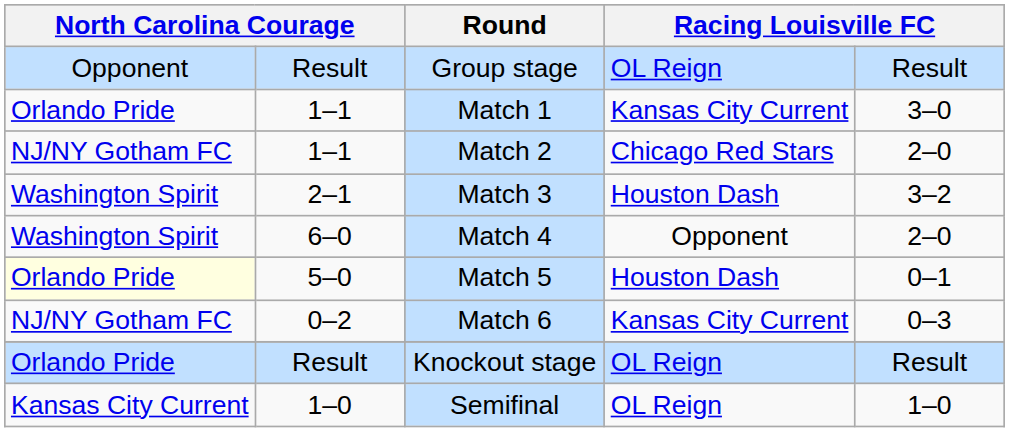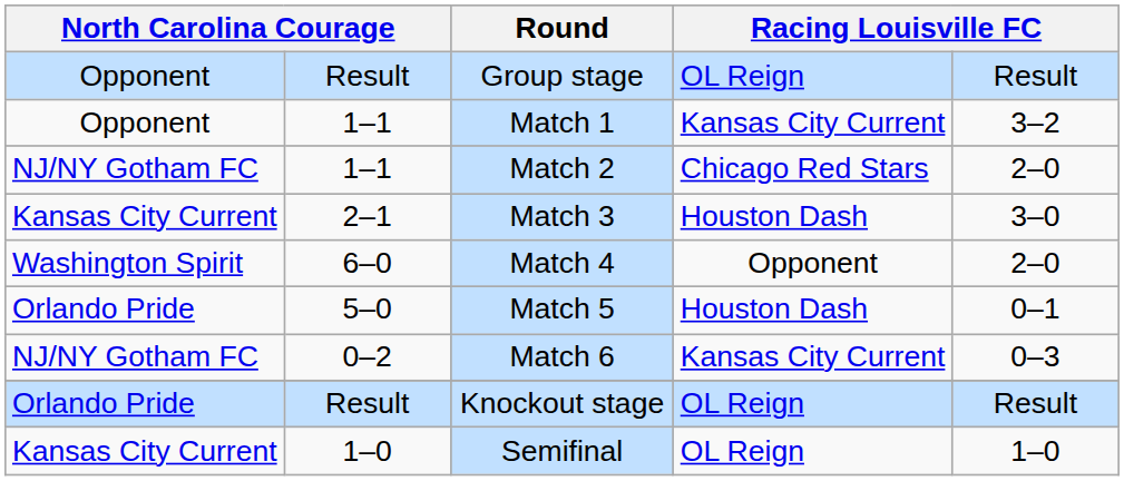Match 1 | column 1: Orlando Pride -> Opponent
Match 1 | column 5: 3–0 -> 3–2
Match 3 | column 1: Washington Spirit -> Kansas City Current
Match 3 | column 5: 3–2 -> 3–0
Match 5 | column 1: lightyellow background -> no background
